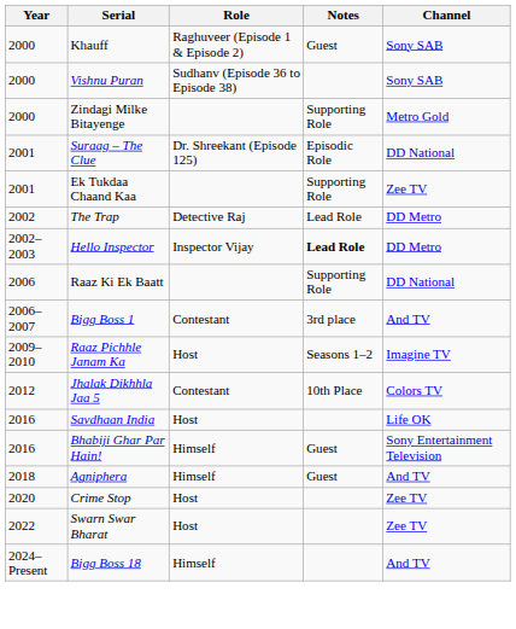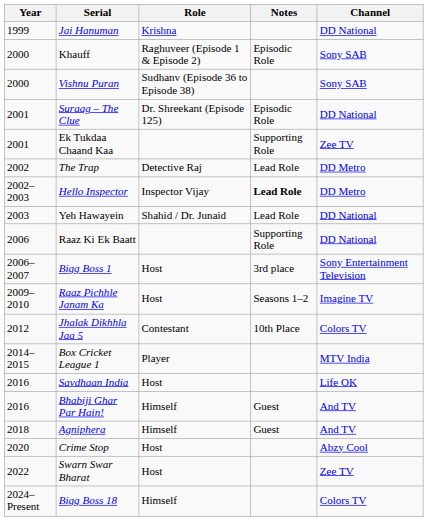+ row: 1999 | Jai Hanuman | Krishna | DD National
Khauff | Notes: Guest -> Episodic Role
- row: 2000 | Zindagi Milke Bitayenge | Supporting Role | Metro Gold
+ row: 2003 | Yeh Hawayein | Shahid / Dr. Junaid | Lead Role | DD National
Bigg Boss 1 | Role: Contestant -> Host
Bigg Boss 1 | Channel: And TV -> Sony Entertainment Television
+ row: 2014–2015 | Box Cricket League 1 | Player | MTV India
Bhabiji Ghar Par Hain! | Channel: Sony Entertainment Television -> And TV
Crime Stop | Channel: Zee TV -> Abzy Cool
Bigg Boss 18 | Channel: And TV -> Colors TV
